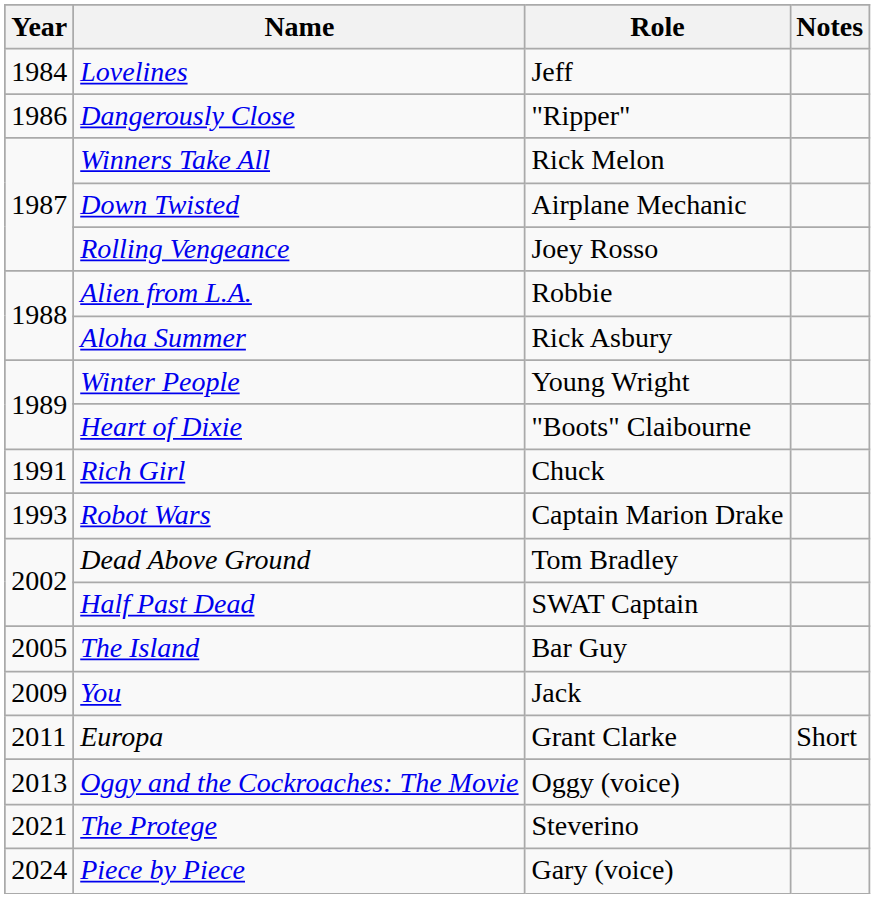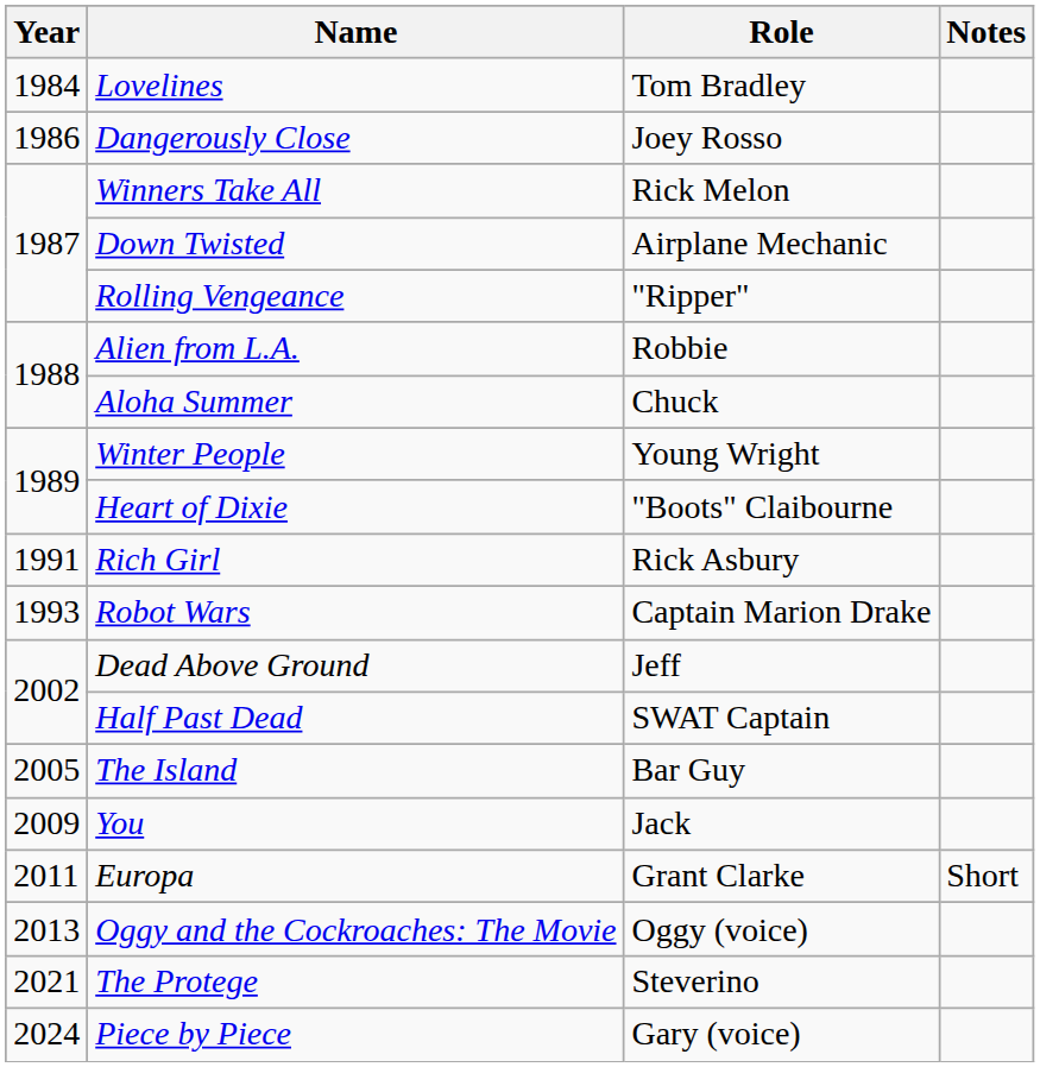Lovelines | Role: Jeff -> Tom Bradley
Dangerously Close | Role: "Ripper" -> Joey Rosso
Rolling Vengeance | Role: Joey Rosso -> "Ripper"
Aloha Summer | Role: Rick Asbury -> Chuck
Rich Girl | Role: Chuck -> Rick Asbury
Dead Above Ground | Role: Tom Bradley -> Jeff
